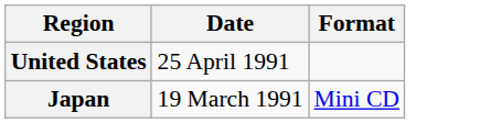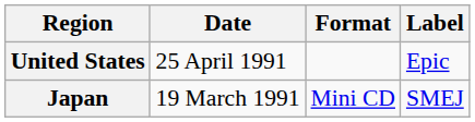+ column: Label | Epic | SMEJ
